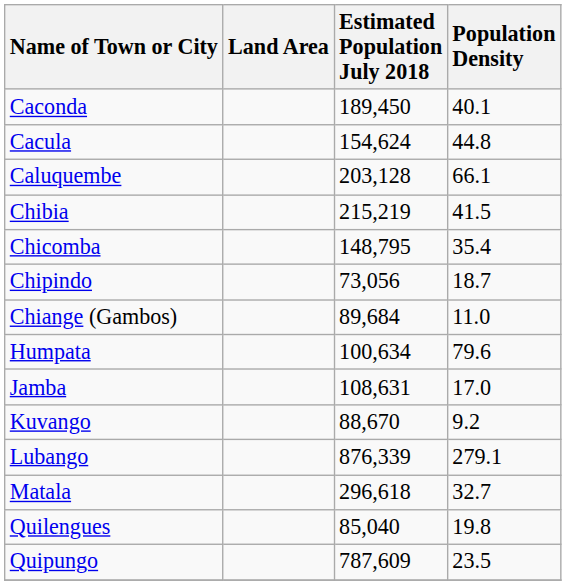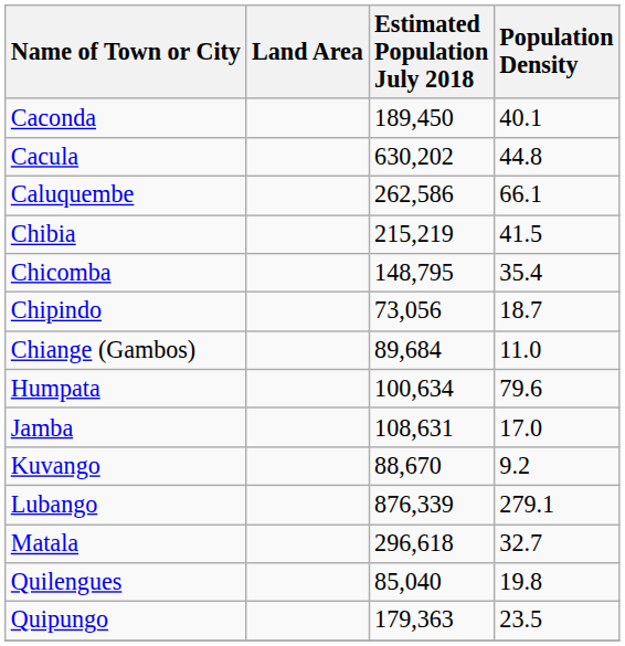Cacula | Estimated Population July 2018: 154,624 -> 630,202
Caluquembe | Estimated Population July 2018: 203,128 -> 262,586
Quipungo | Estimated Population July 2018: 787,609 -> 179,363
